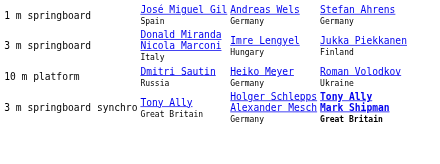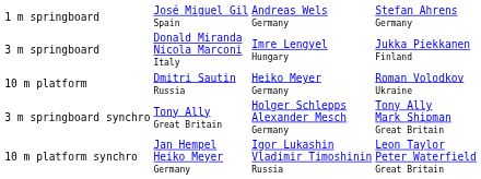3 m springboard synchro | column 4: bold -> normal
+ row: 10 m platform synchro | Jan Hempel Heiko Meyer Germany | Igor Lukashin Vladimir Timoshinin Russia | Leon Taylor Peter Waterfield Great Britain
